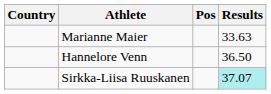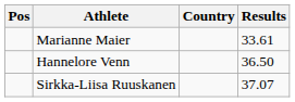columns swapped: Pos <-> Country
Marianne Maier | Results: 33.63 -> 33.61
Sirkka-Liisa Ruuskanen | Results: paleturquoise background -> no background
